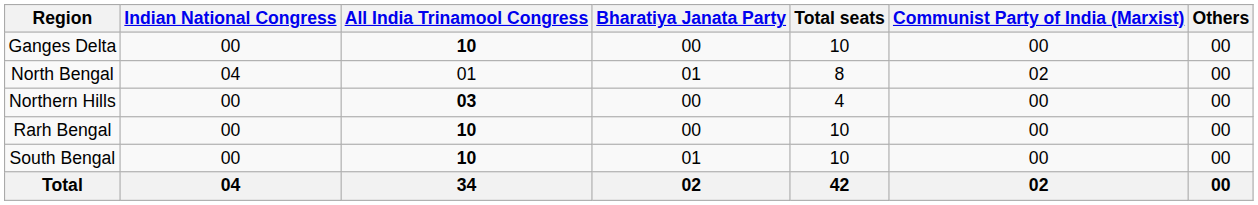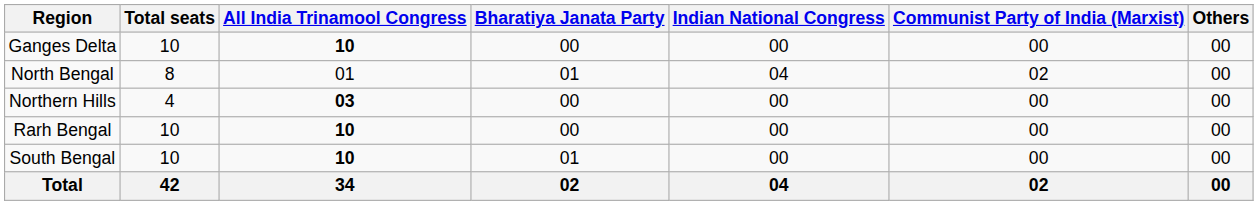columns swapped: Total seats <-> Indian National Congress
